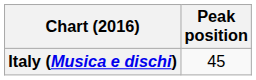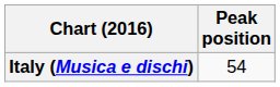Italy (Musica e dischi) | Peak position: 45 -> 54
